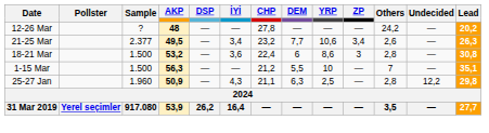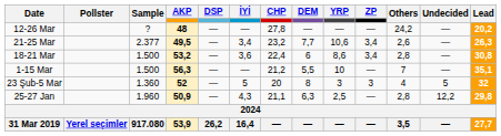18-21 Mar | ZP: 3 -> 3,4
+ row: 23 Şub-5 Mar | 1.360 | 52 | — | 5 | 20 | 8 | 3 | 3 | 4 | 5 | 32
